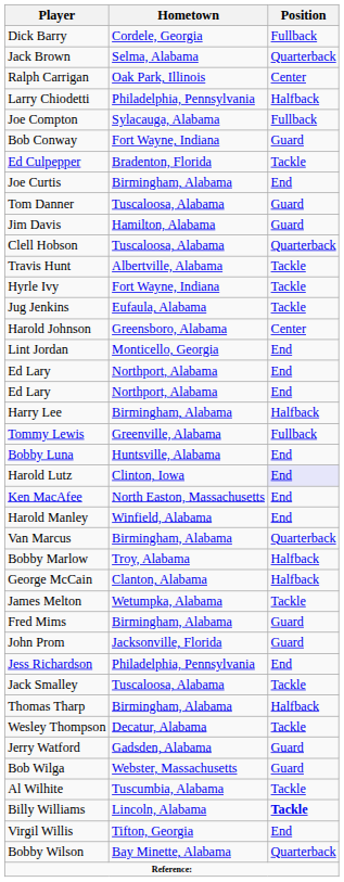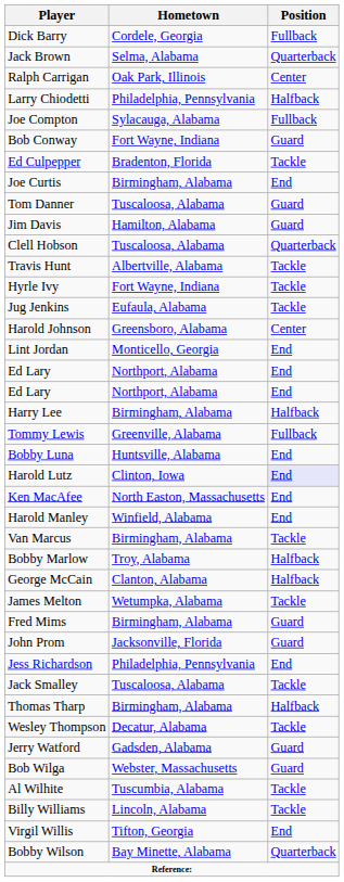Van Marcus | Position: Quarterback -> Tackle
Billy Williams | Position: bold -> normal
